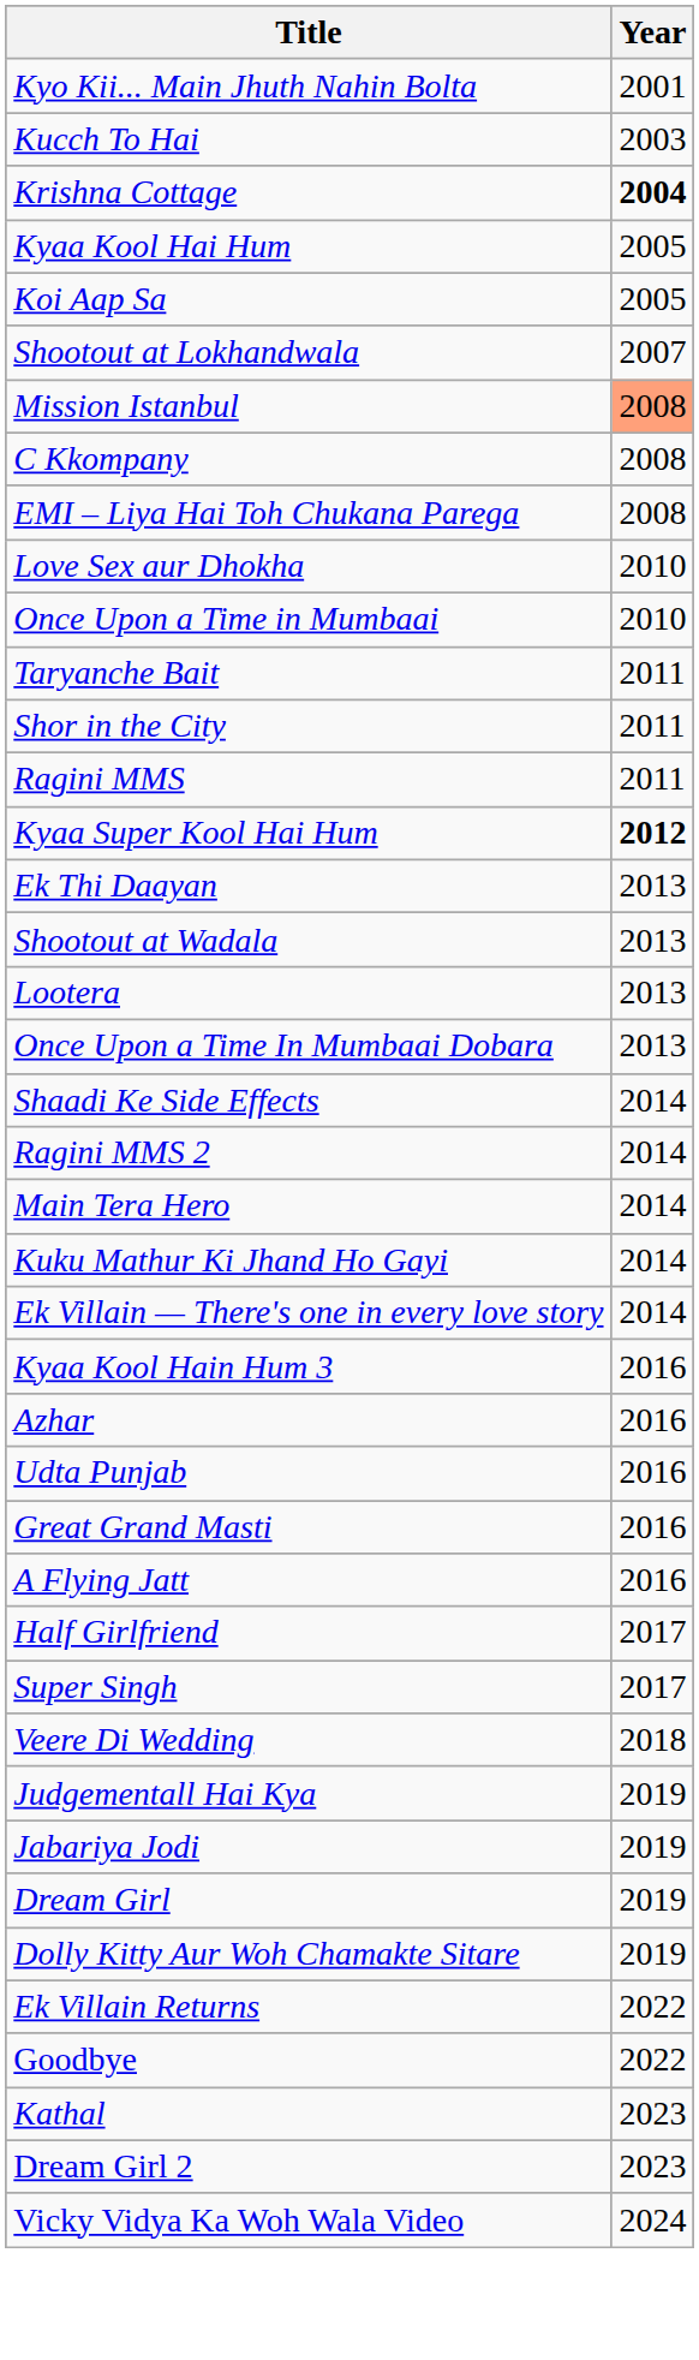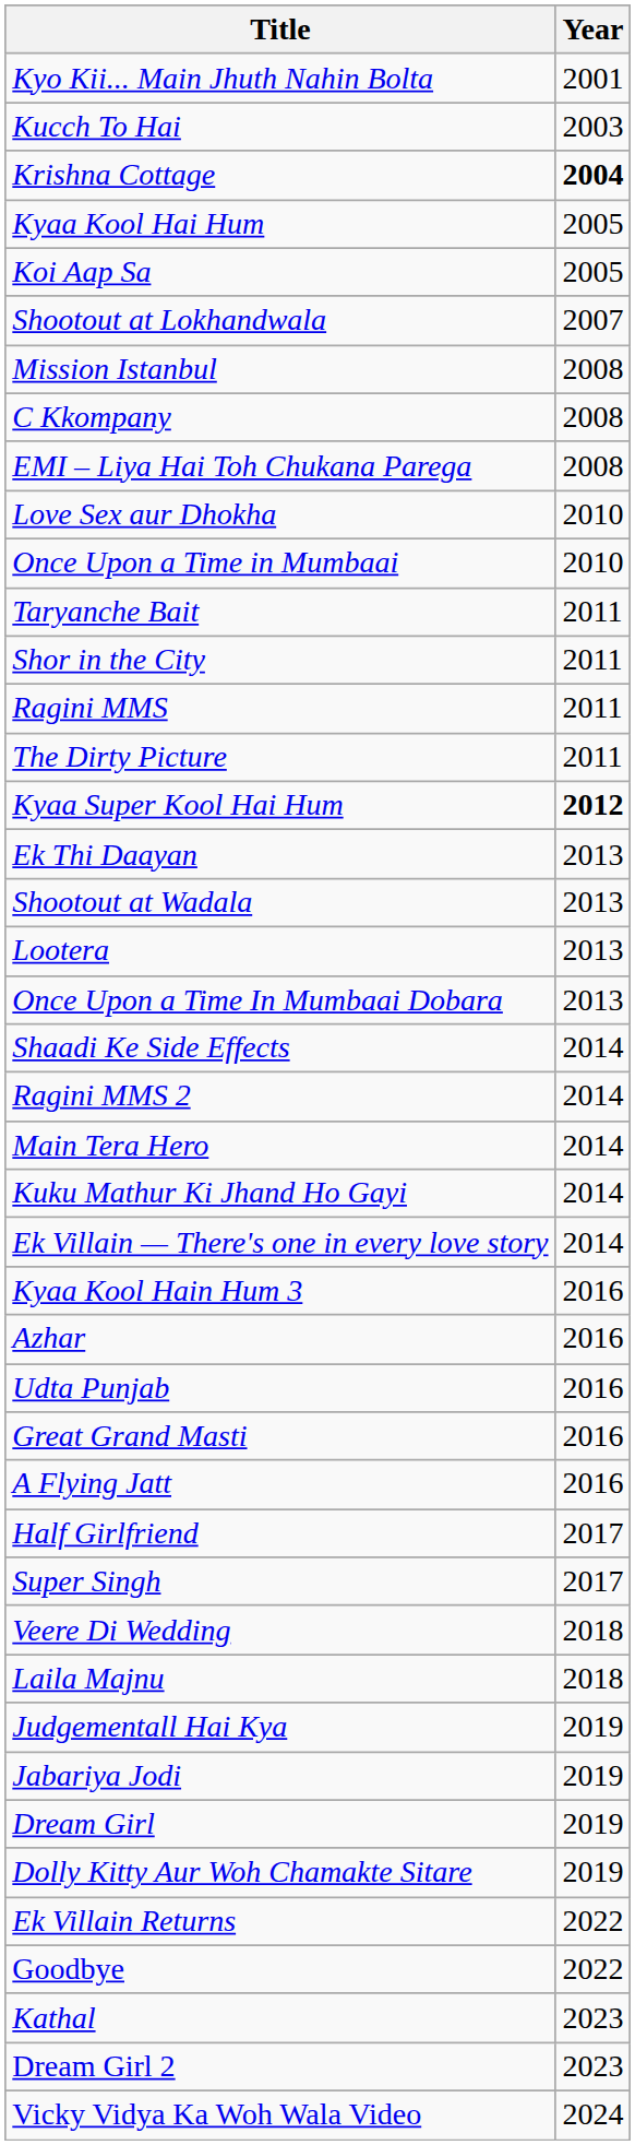Mission Istanbul | Year: lightsalmon background -> no background
+ row: The Dirty Picture | 2011
+ row: Laila Majnu | 2018
